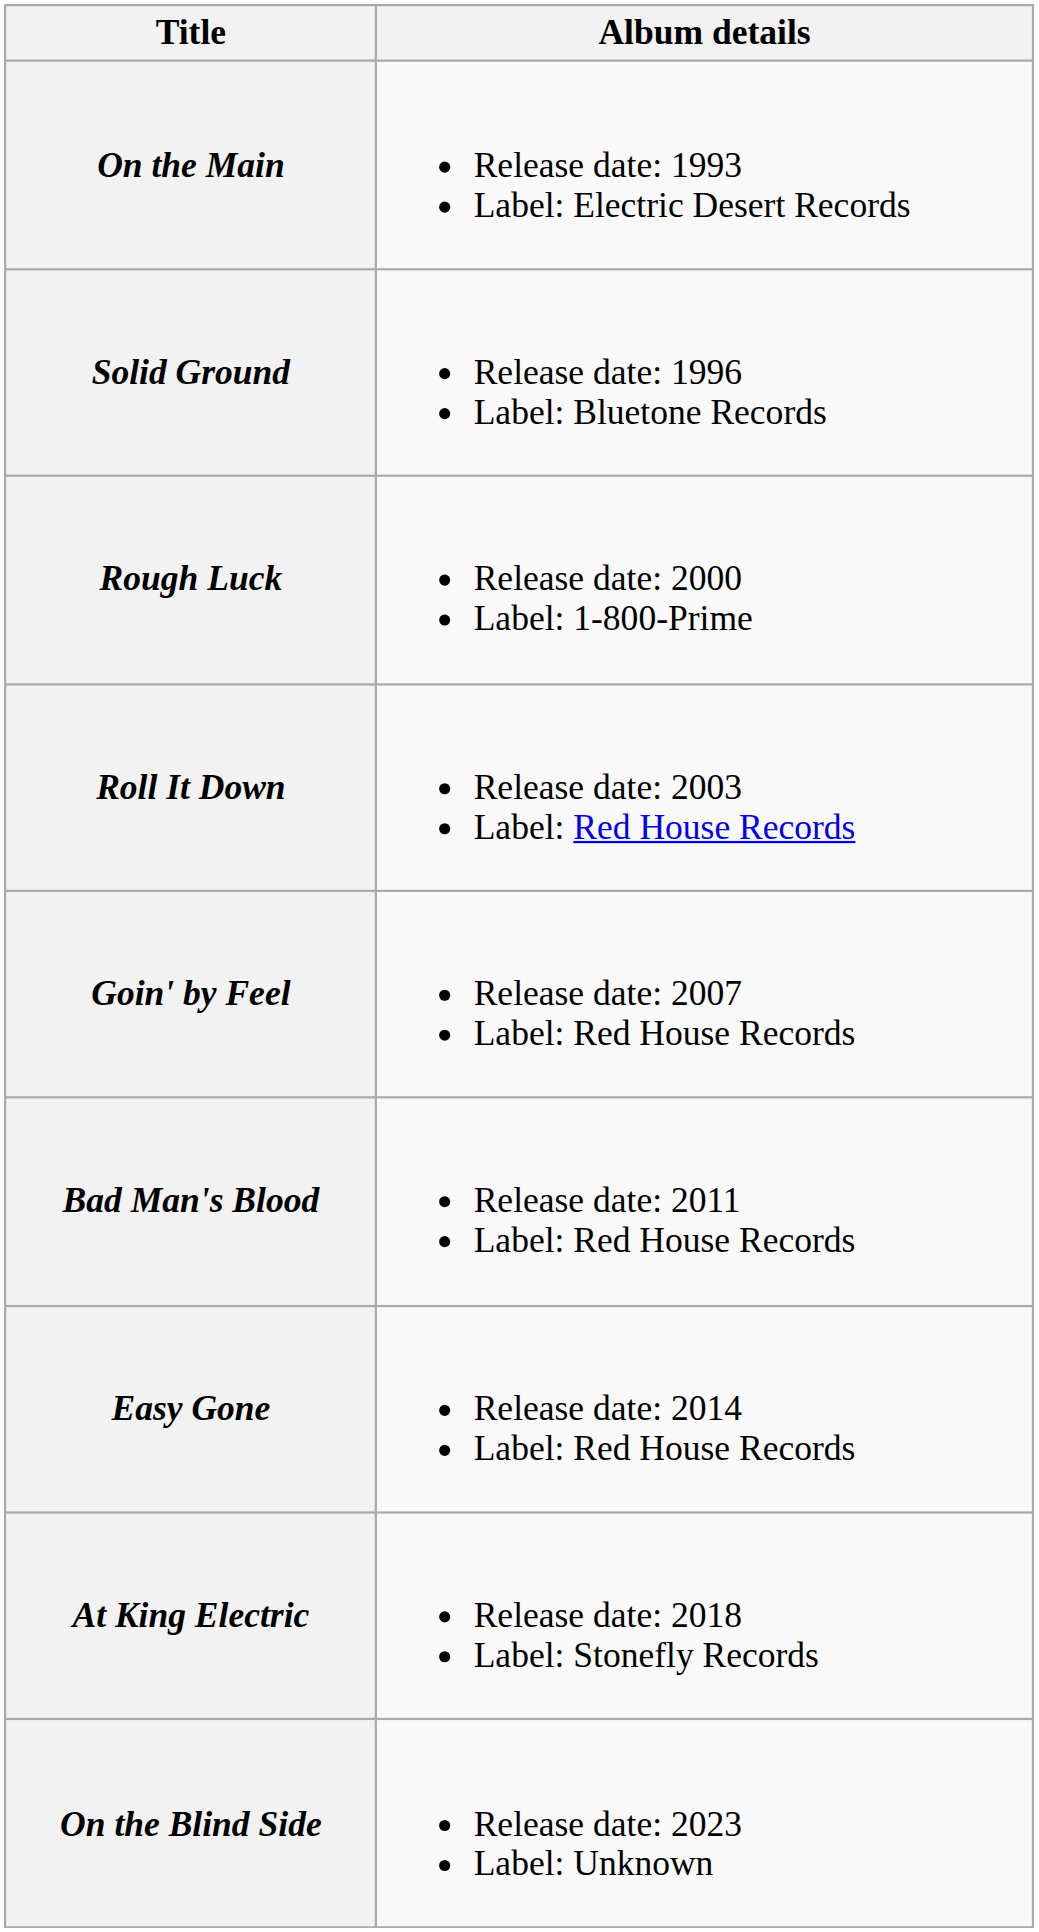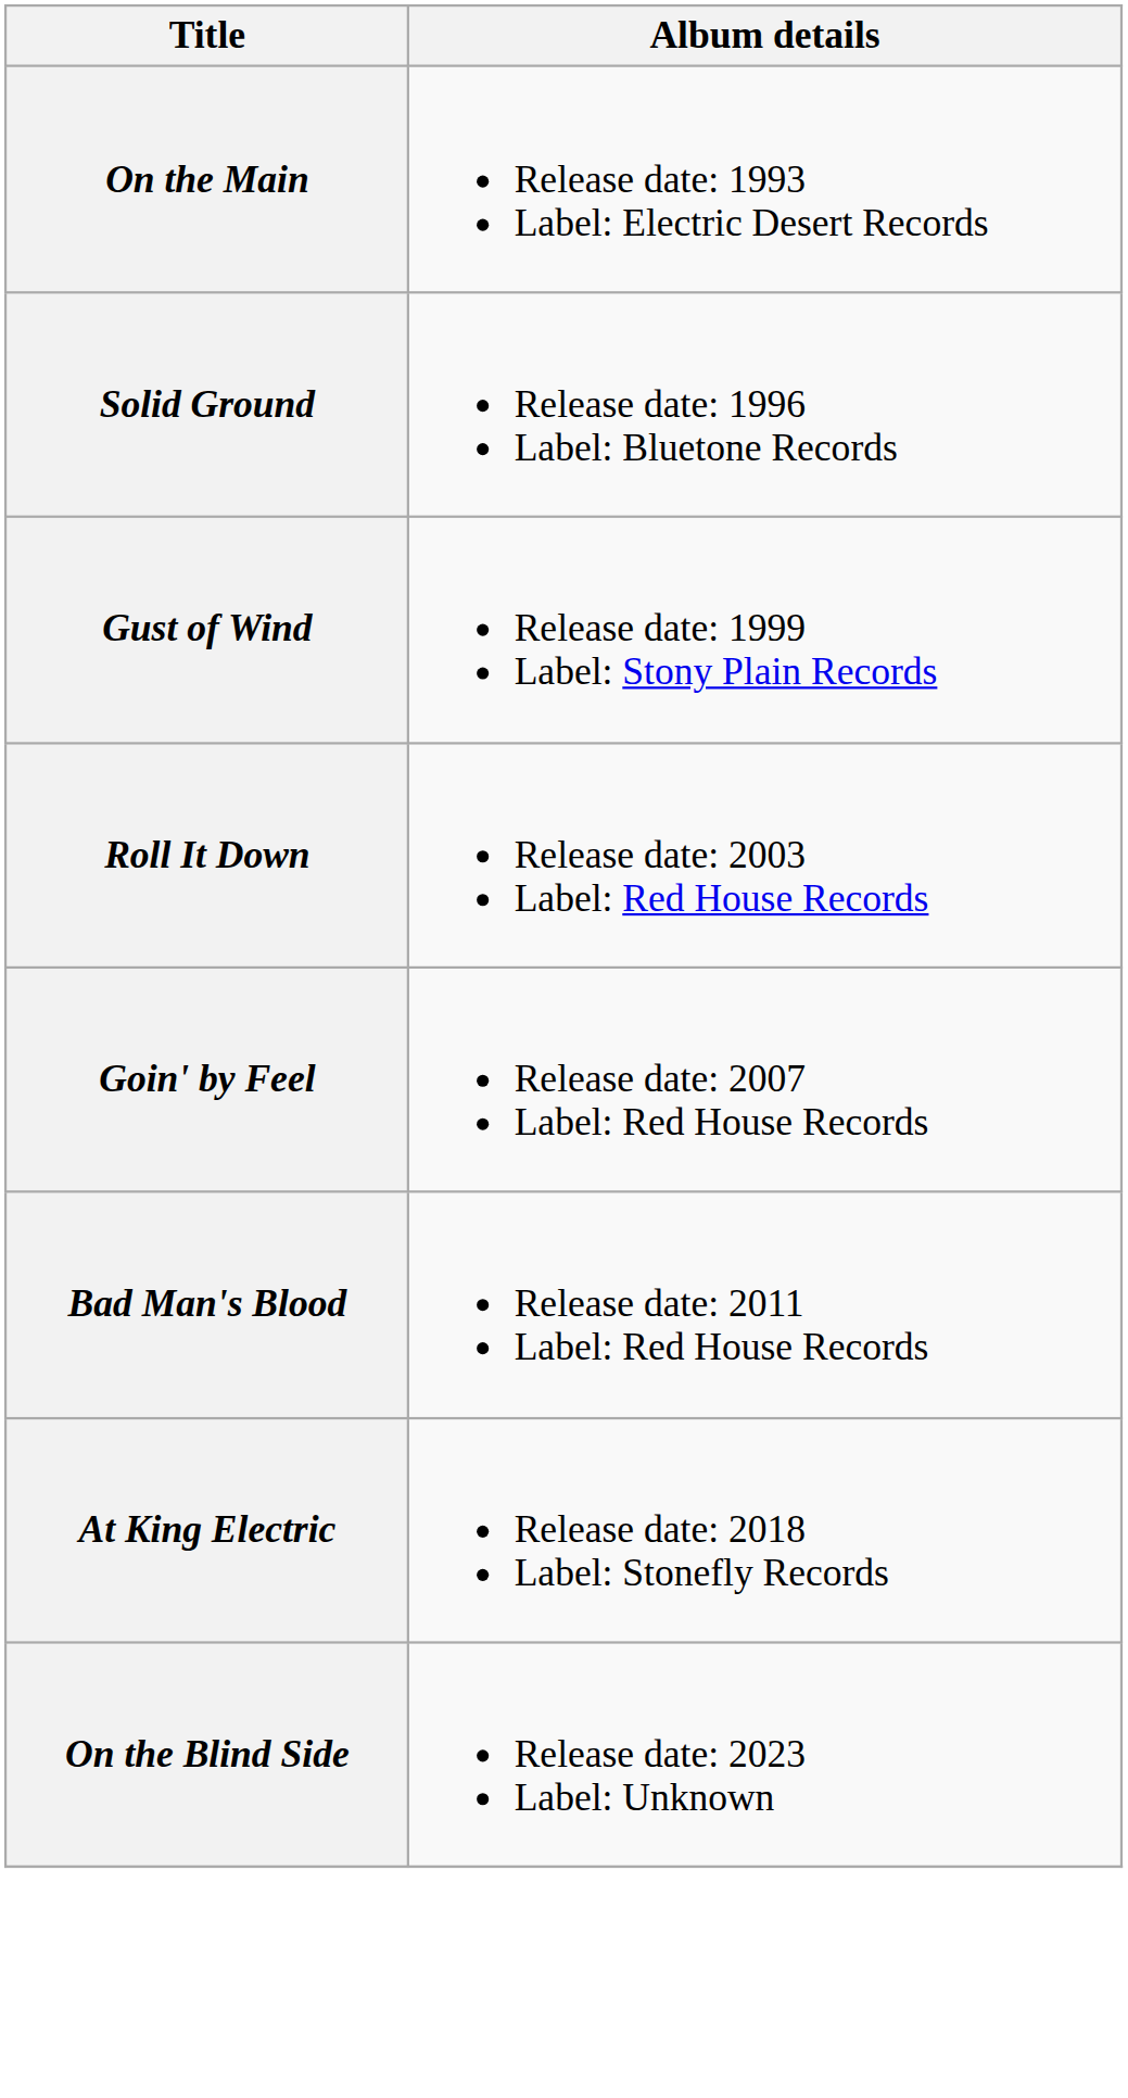+ row: Gust of Wind | Release date: 1999 Label: Stony Plain Records
- row: Rough Luck | Release date: 2000 Label: 1-800-Prime
- row: Easy Gone | Release date: 2014 Label: Red House Records
